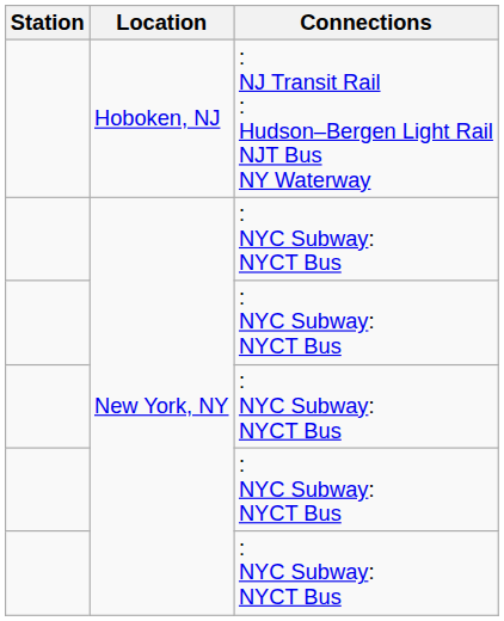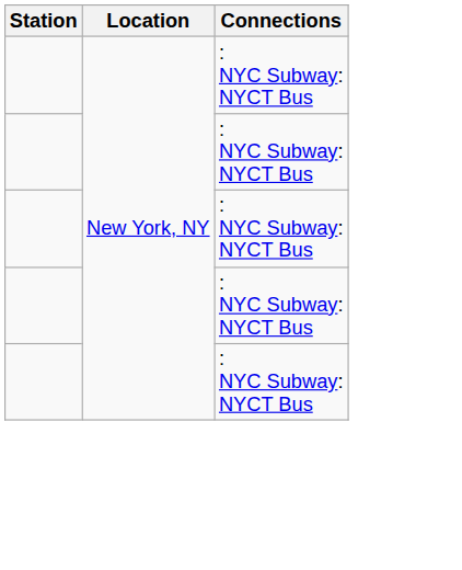- row: Hoboken, NJ | : NJ Transit Rail : Hudson–Bergen Light Rail NJT Bus NY Waterway
